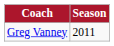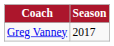Greg Vanney | Season: 2011 -> 2017
